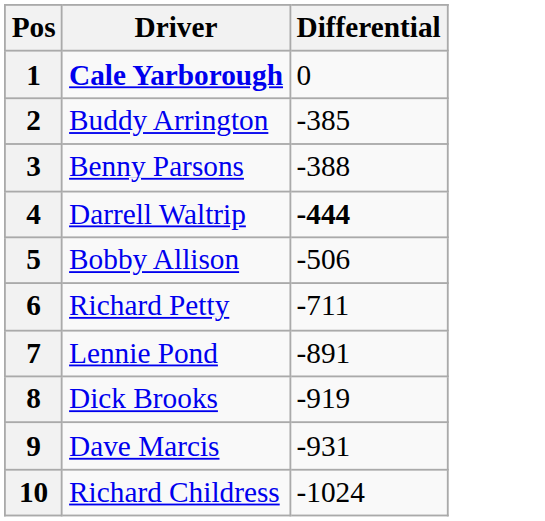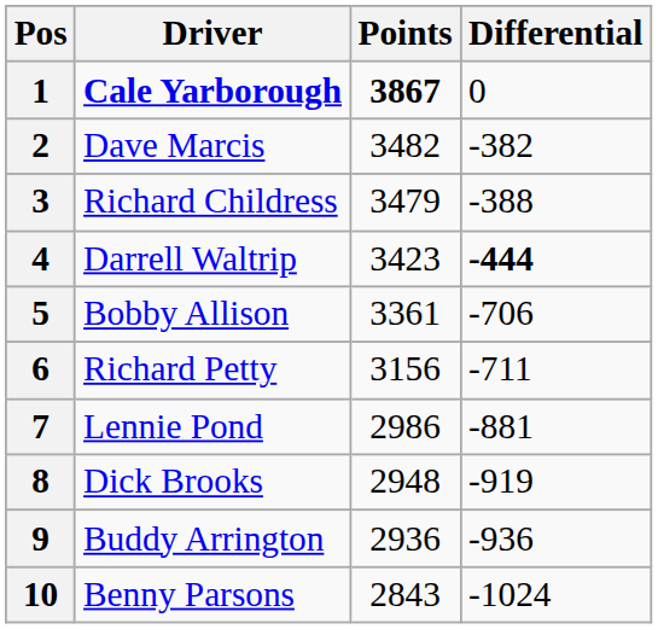+ column: Points | 3867 | 3482 | 3479 | 3423 | 3361 | 3156 | 2986 | 2948 | 2936 | 2843
2 | Driver: Buddy Arrington -> Dave Marcis
2 | Differential: -385 -> -382
3 | Driver: Benny Parsons -> Richard Childress
5 | Differential: -506 -> -706
7 | Differential: -891 -> -881
9 | Driver: Dave Marcis -> Buddy Arrington
9 | Differential: -931 -> -936
10 | Driver: Richard Childress -> Benny Parsons
